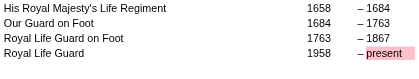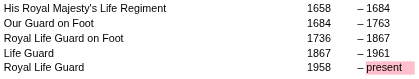Royal Life Guard on Foot | column 3: 1763 -> 1736
+ row: Life Guard | 1867 | – | 1961
